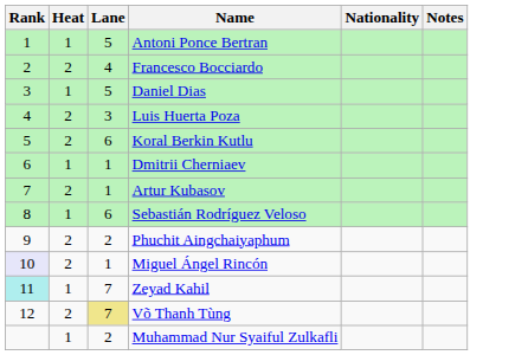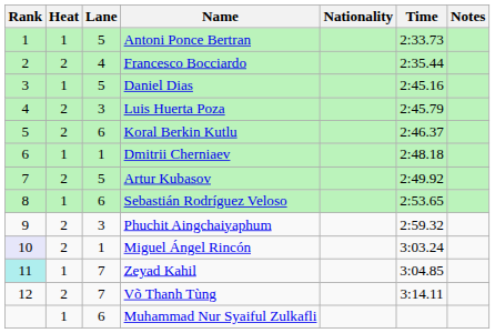+ column: Time | 2:33.73 | 2:35.44 | 2:45.16 | 2:45.79 | 2:46.37 | 2:48.18 | 2:49.92 | 2:53.65 | 2:59.32 | 3:03.24 | 3:04.85 | 3:14.11
Artur Kubasov | Lane: 1 -> 5
Phuchit Aingchaiyaphum | Lane: 2 -> 3
Võ Thanh Tùng | Lane: khaki background -> no background
Muhammad Nur Syaiful Zulkafli | Lane: 2 -> 6
